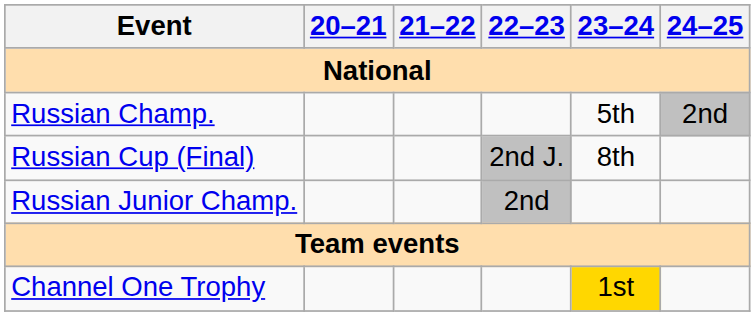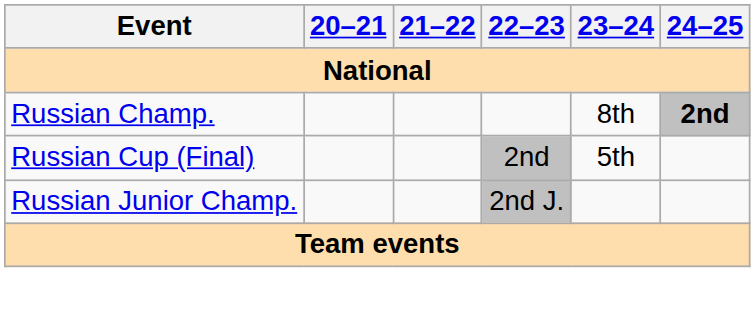Russian Champ. | 23–24: 5th -> 8th
Russian Champ. | 24–25: normal -> bold
Russian Cup (Final) | 22–23: 2nd J. -> 2nd
Russian Cup (Final) | 23–24: 8th -> 5th
Russian Junior Champ. | 22–23: 2nd -> 2nd J.
- row: Channel One Trophy | 1st
